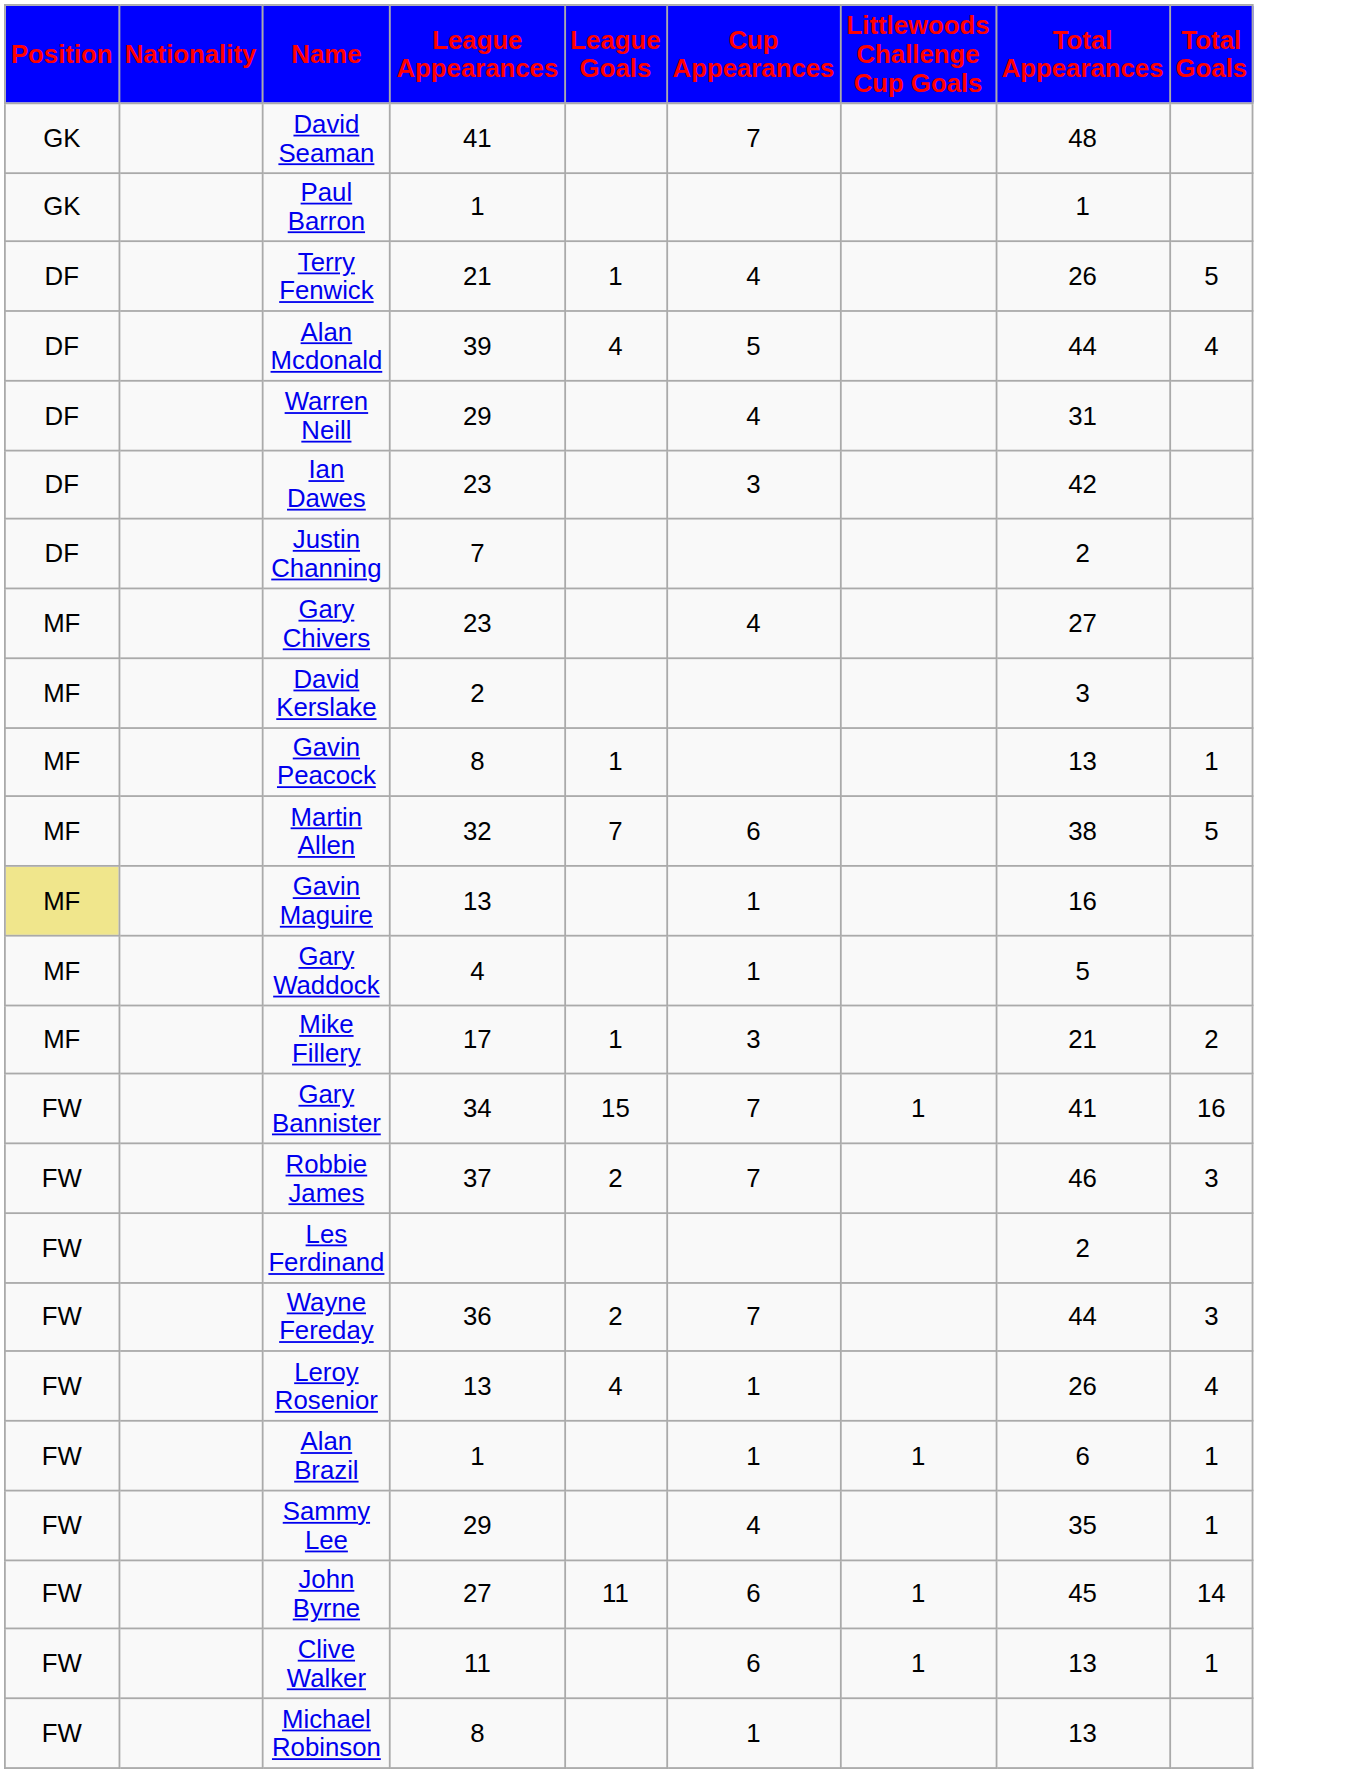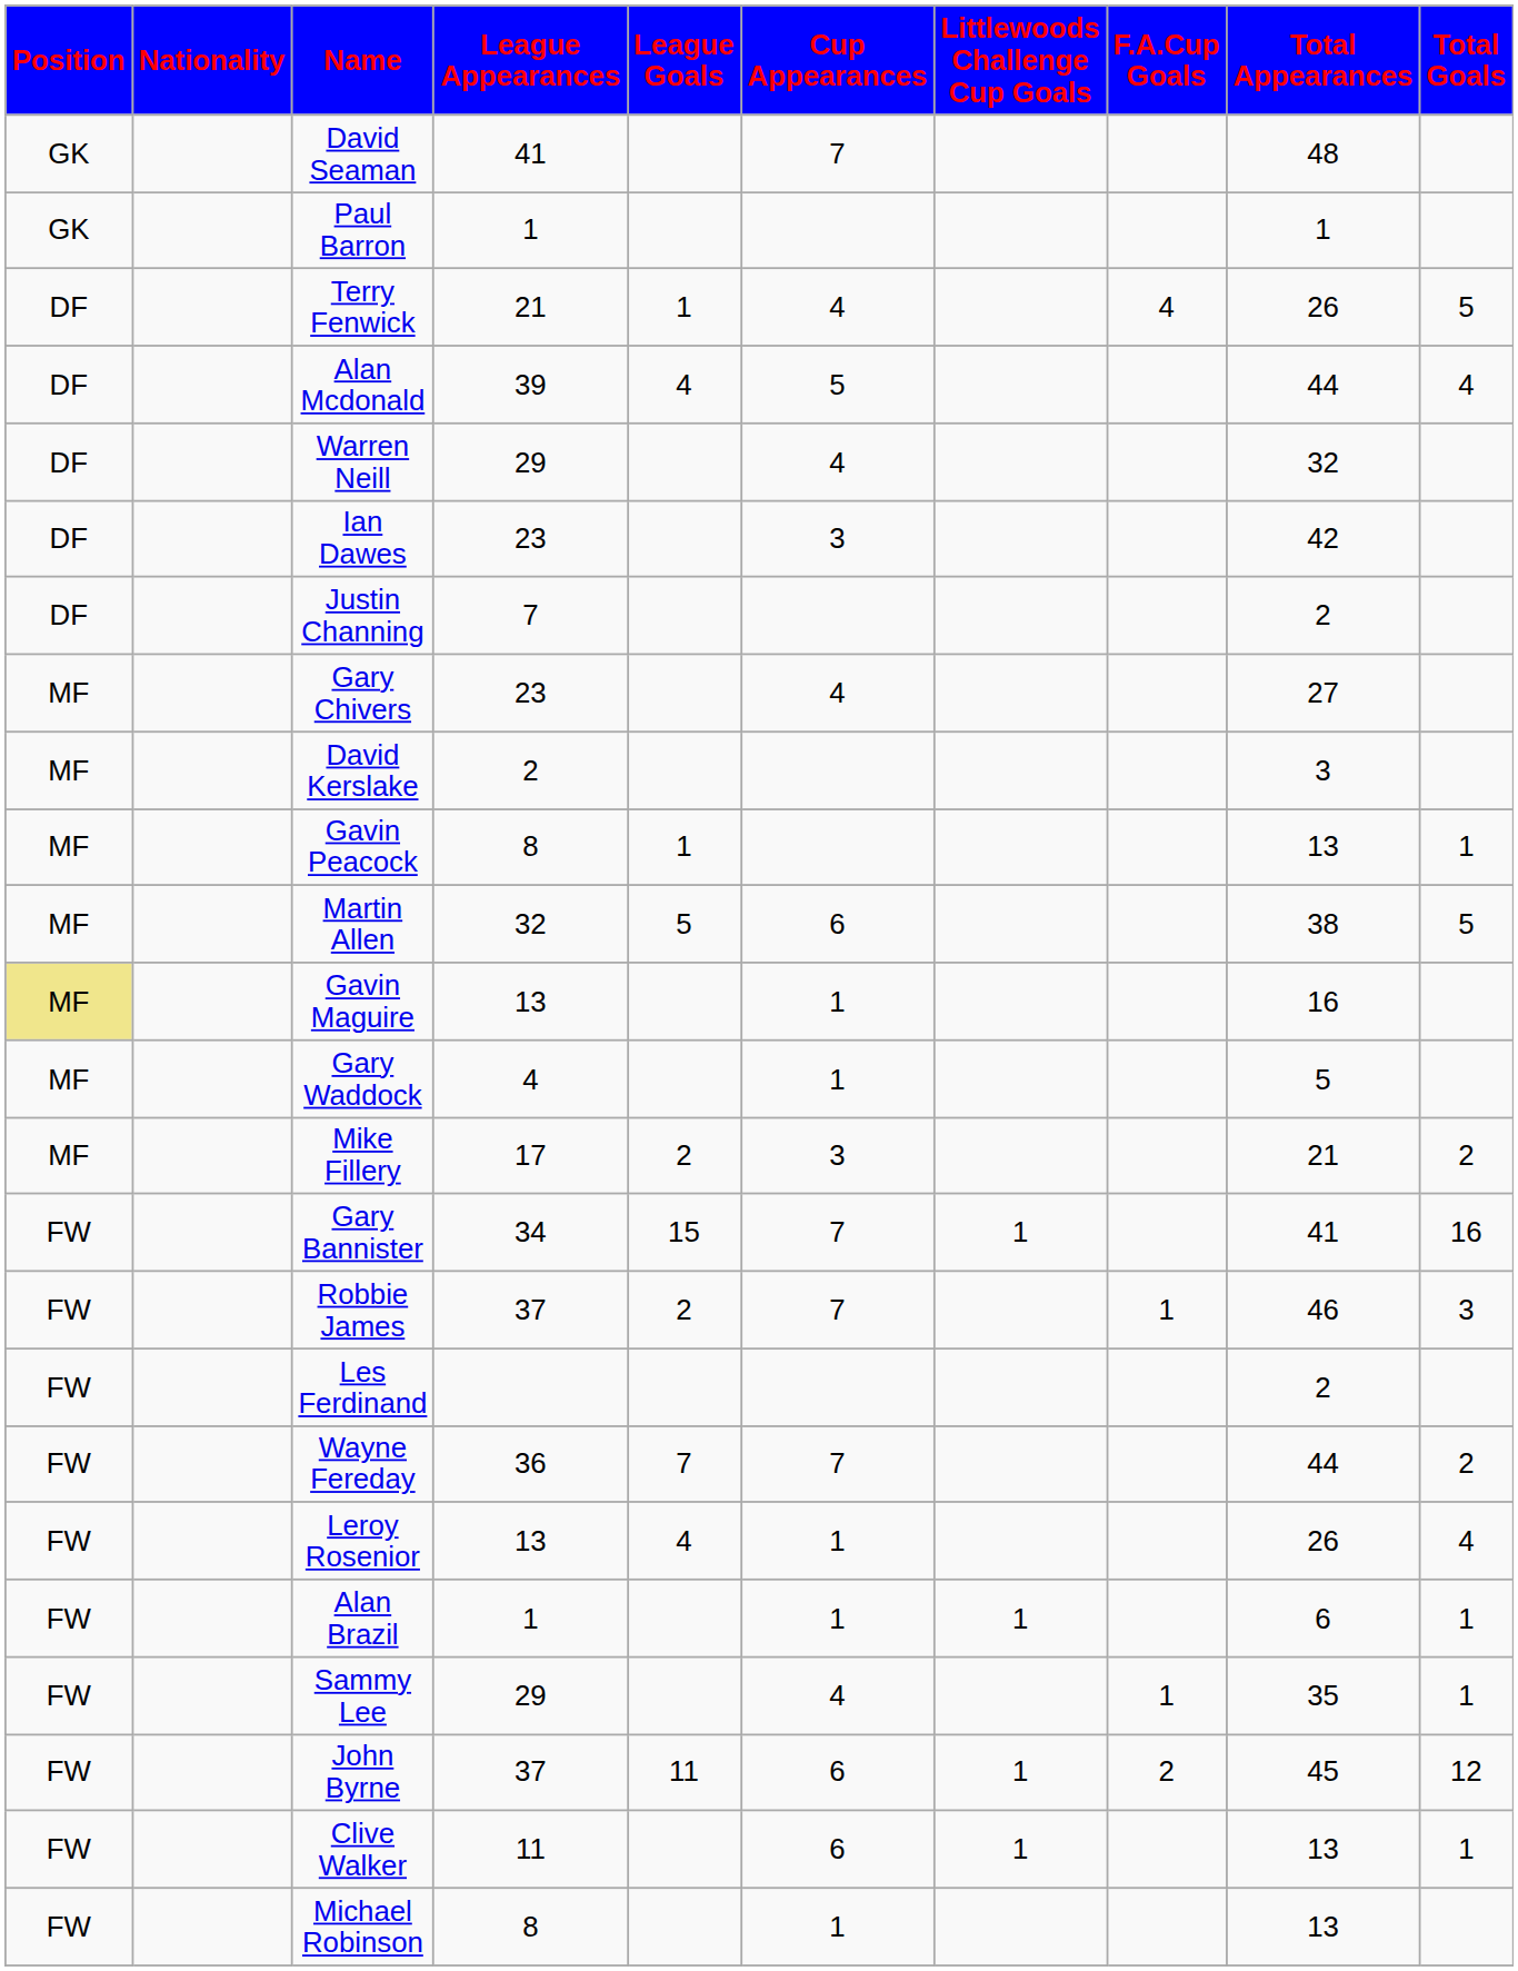+ column: F.A.Cup Goals | 4 | 1 | 1 | 2
Warren Neill | Total Appearances: 31 -> 32
Martin Allen | League Goals: 7 -> 5
Mike Fillery | League Goals: 1 -> 2
Wayne Fereday | League Goals: 2 -> 7
Wayne Fereday | Total Goals: 3 -> 2
John Byrne | League Appearances: 27 -> 37
John Byrne | Total Goals: 14 -> 12
